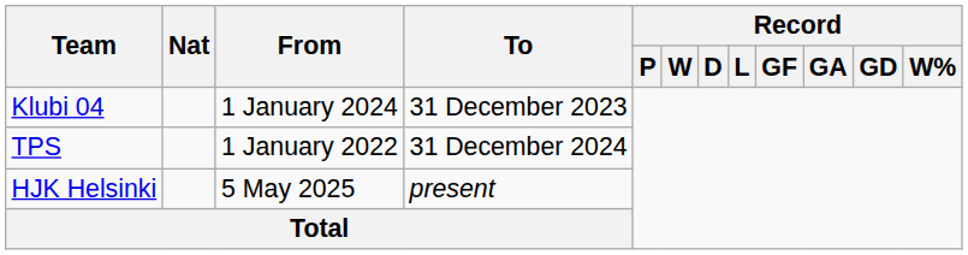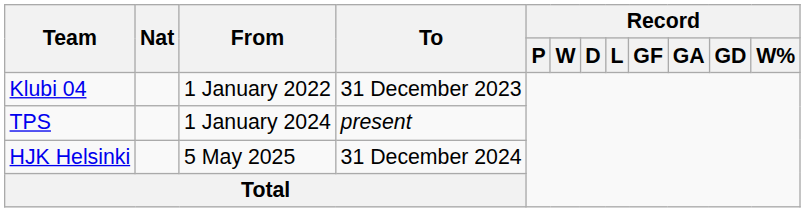Klubi 04 | From: 1 January 2024 -> 1 January 2022
TPS | From: 1 January 2022 -> 1 January 2024
TPS | To: 31 December 2024 -> present
HJK Helsinki | To: present -> 31 December 2024
